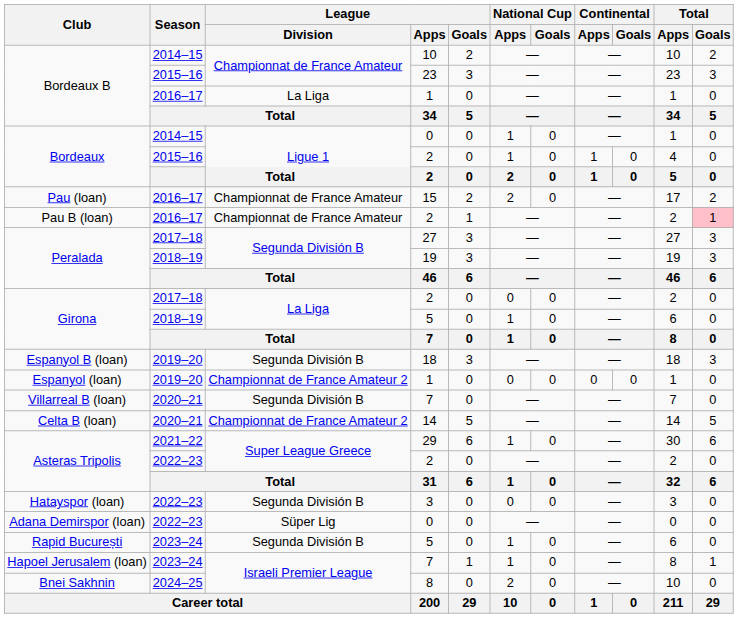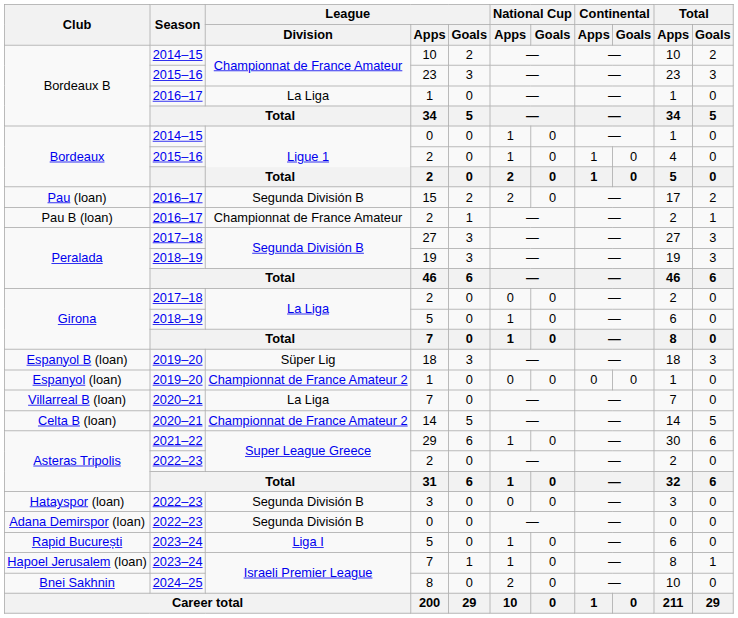Pau (loan) | League / Division: Championnat de France Amateur -> Segunda División B
Pau B (loan) | Total / Goals: pink background -> no background
Espanyol B (loan) | League / Division: Segunda División B -> Süper Lig
Villarreal B (loan) | League / Division: Segunda División B -> La Liga
Adana Demirspor (loan) | League / Division: Süper Lig -> Segunda División B
Rapid București | League / Division: Segunda División B -> Liga I
